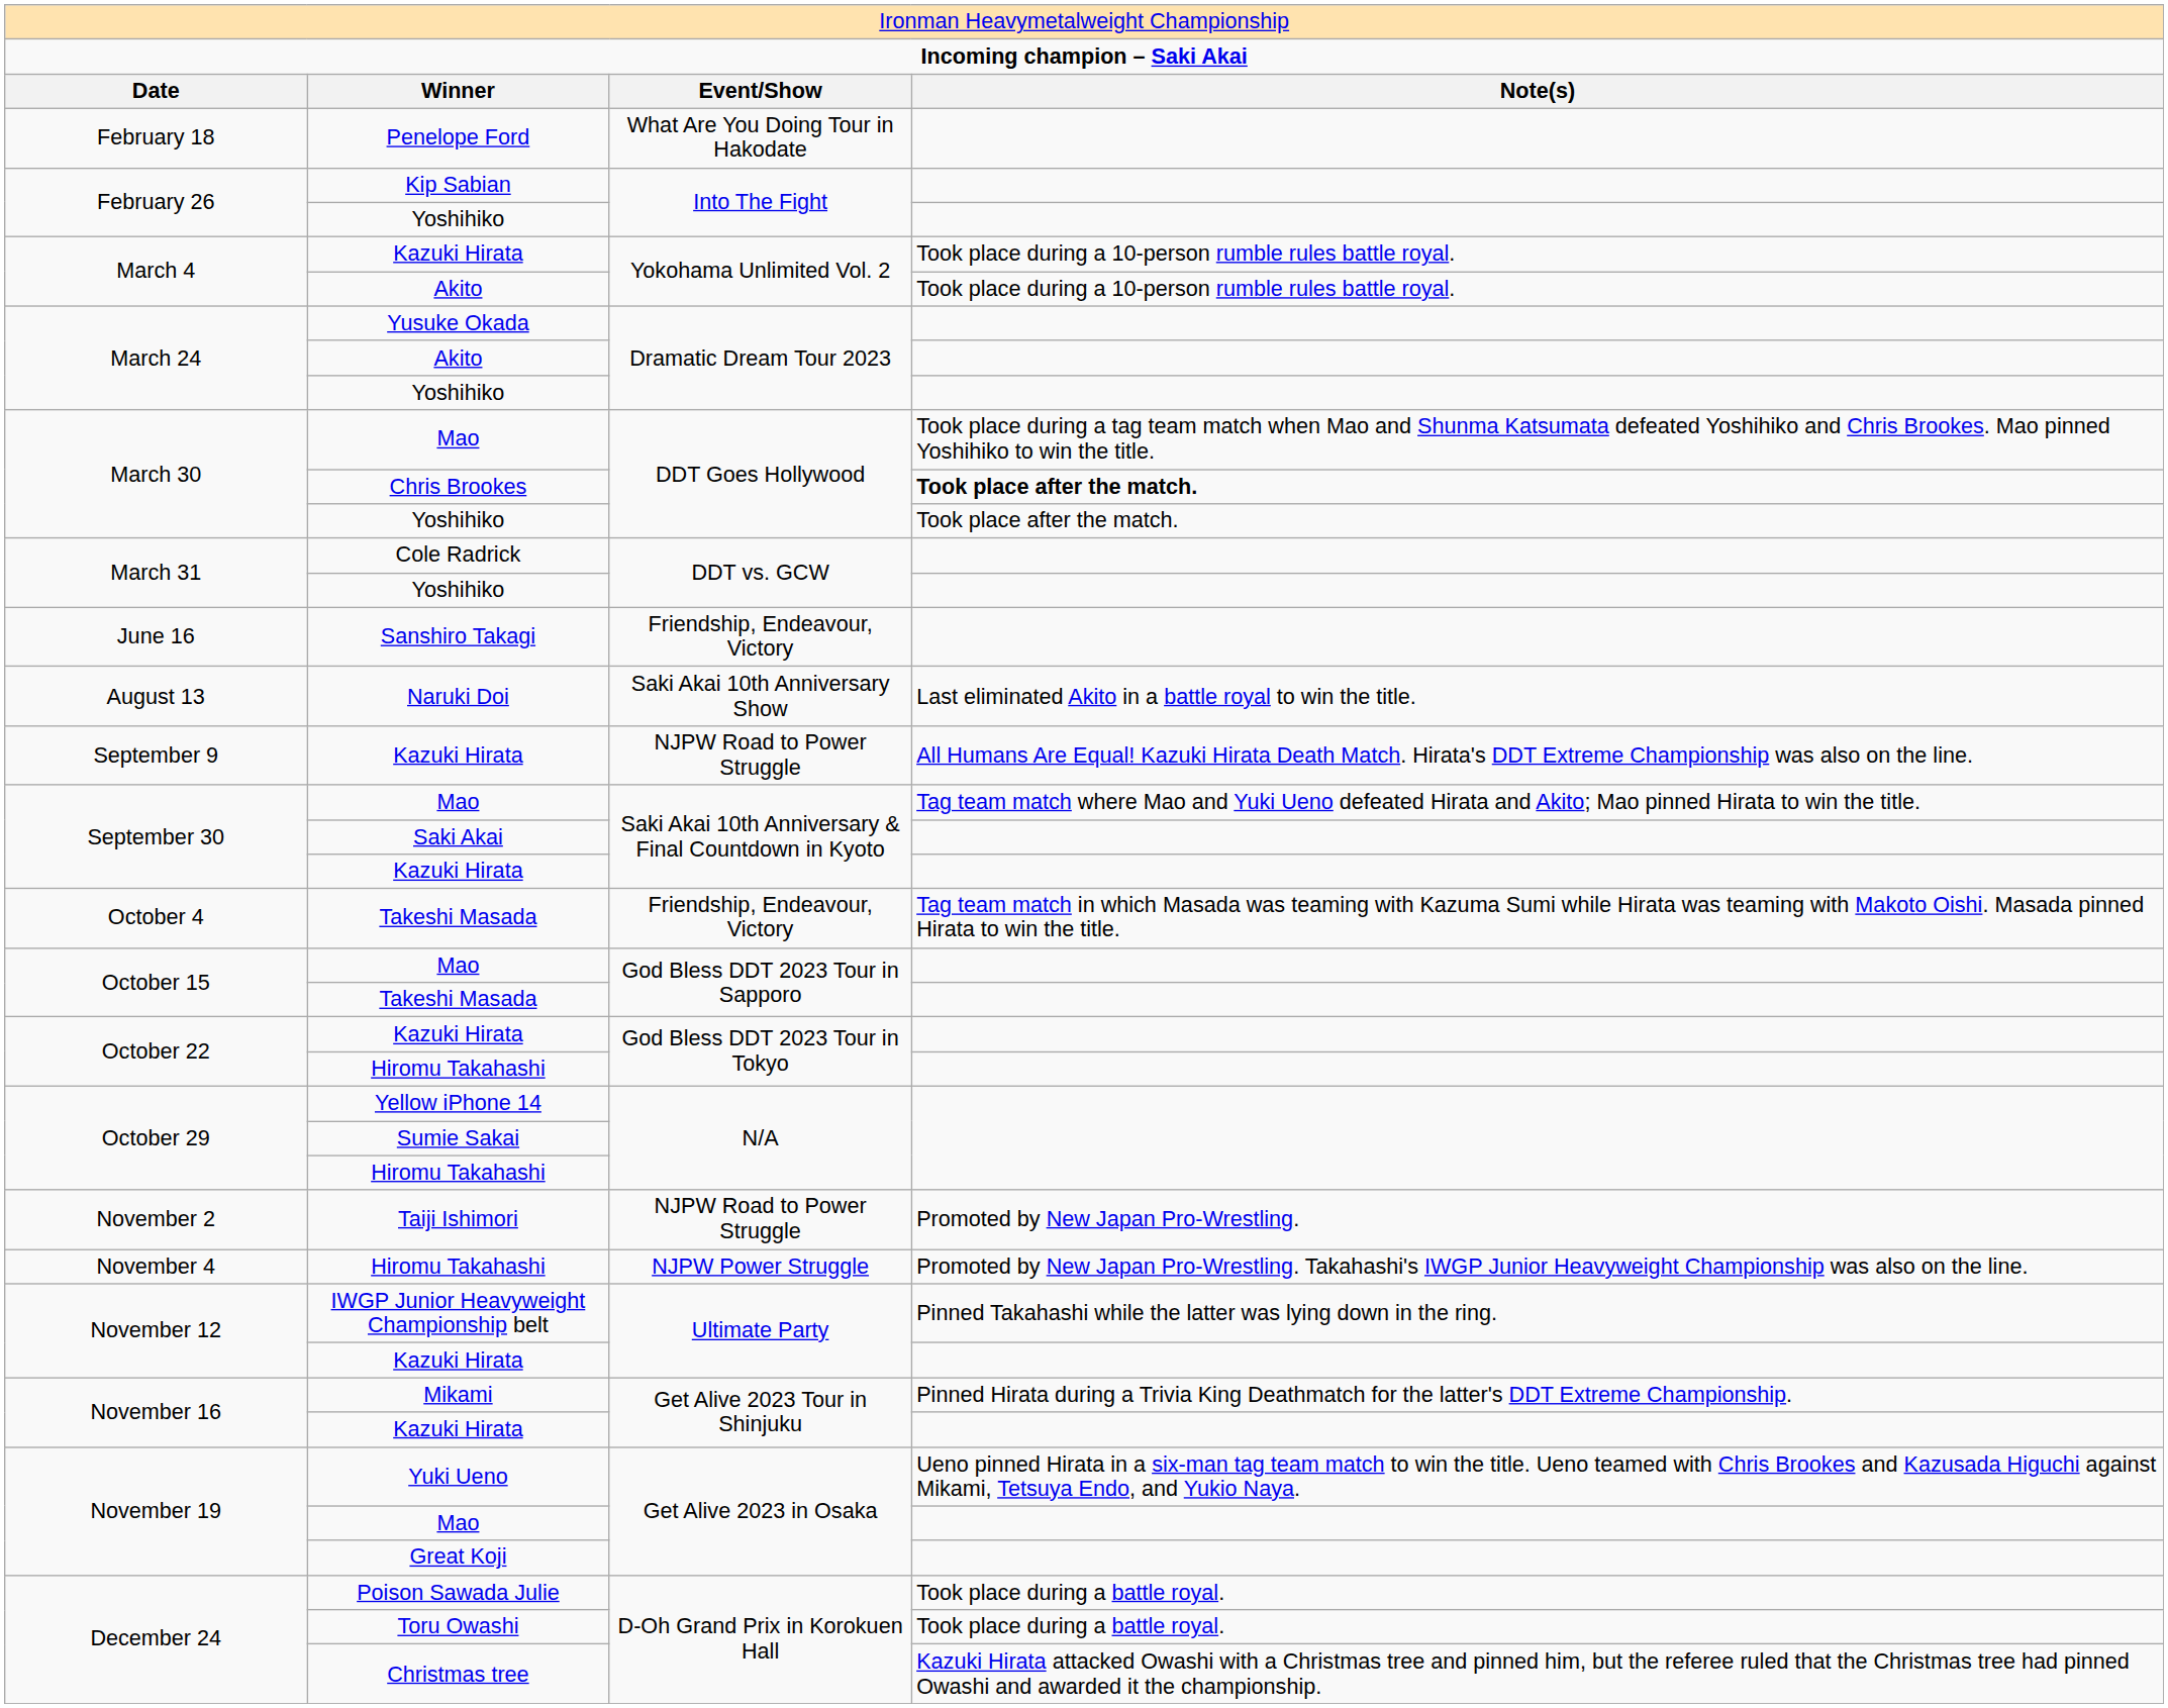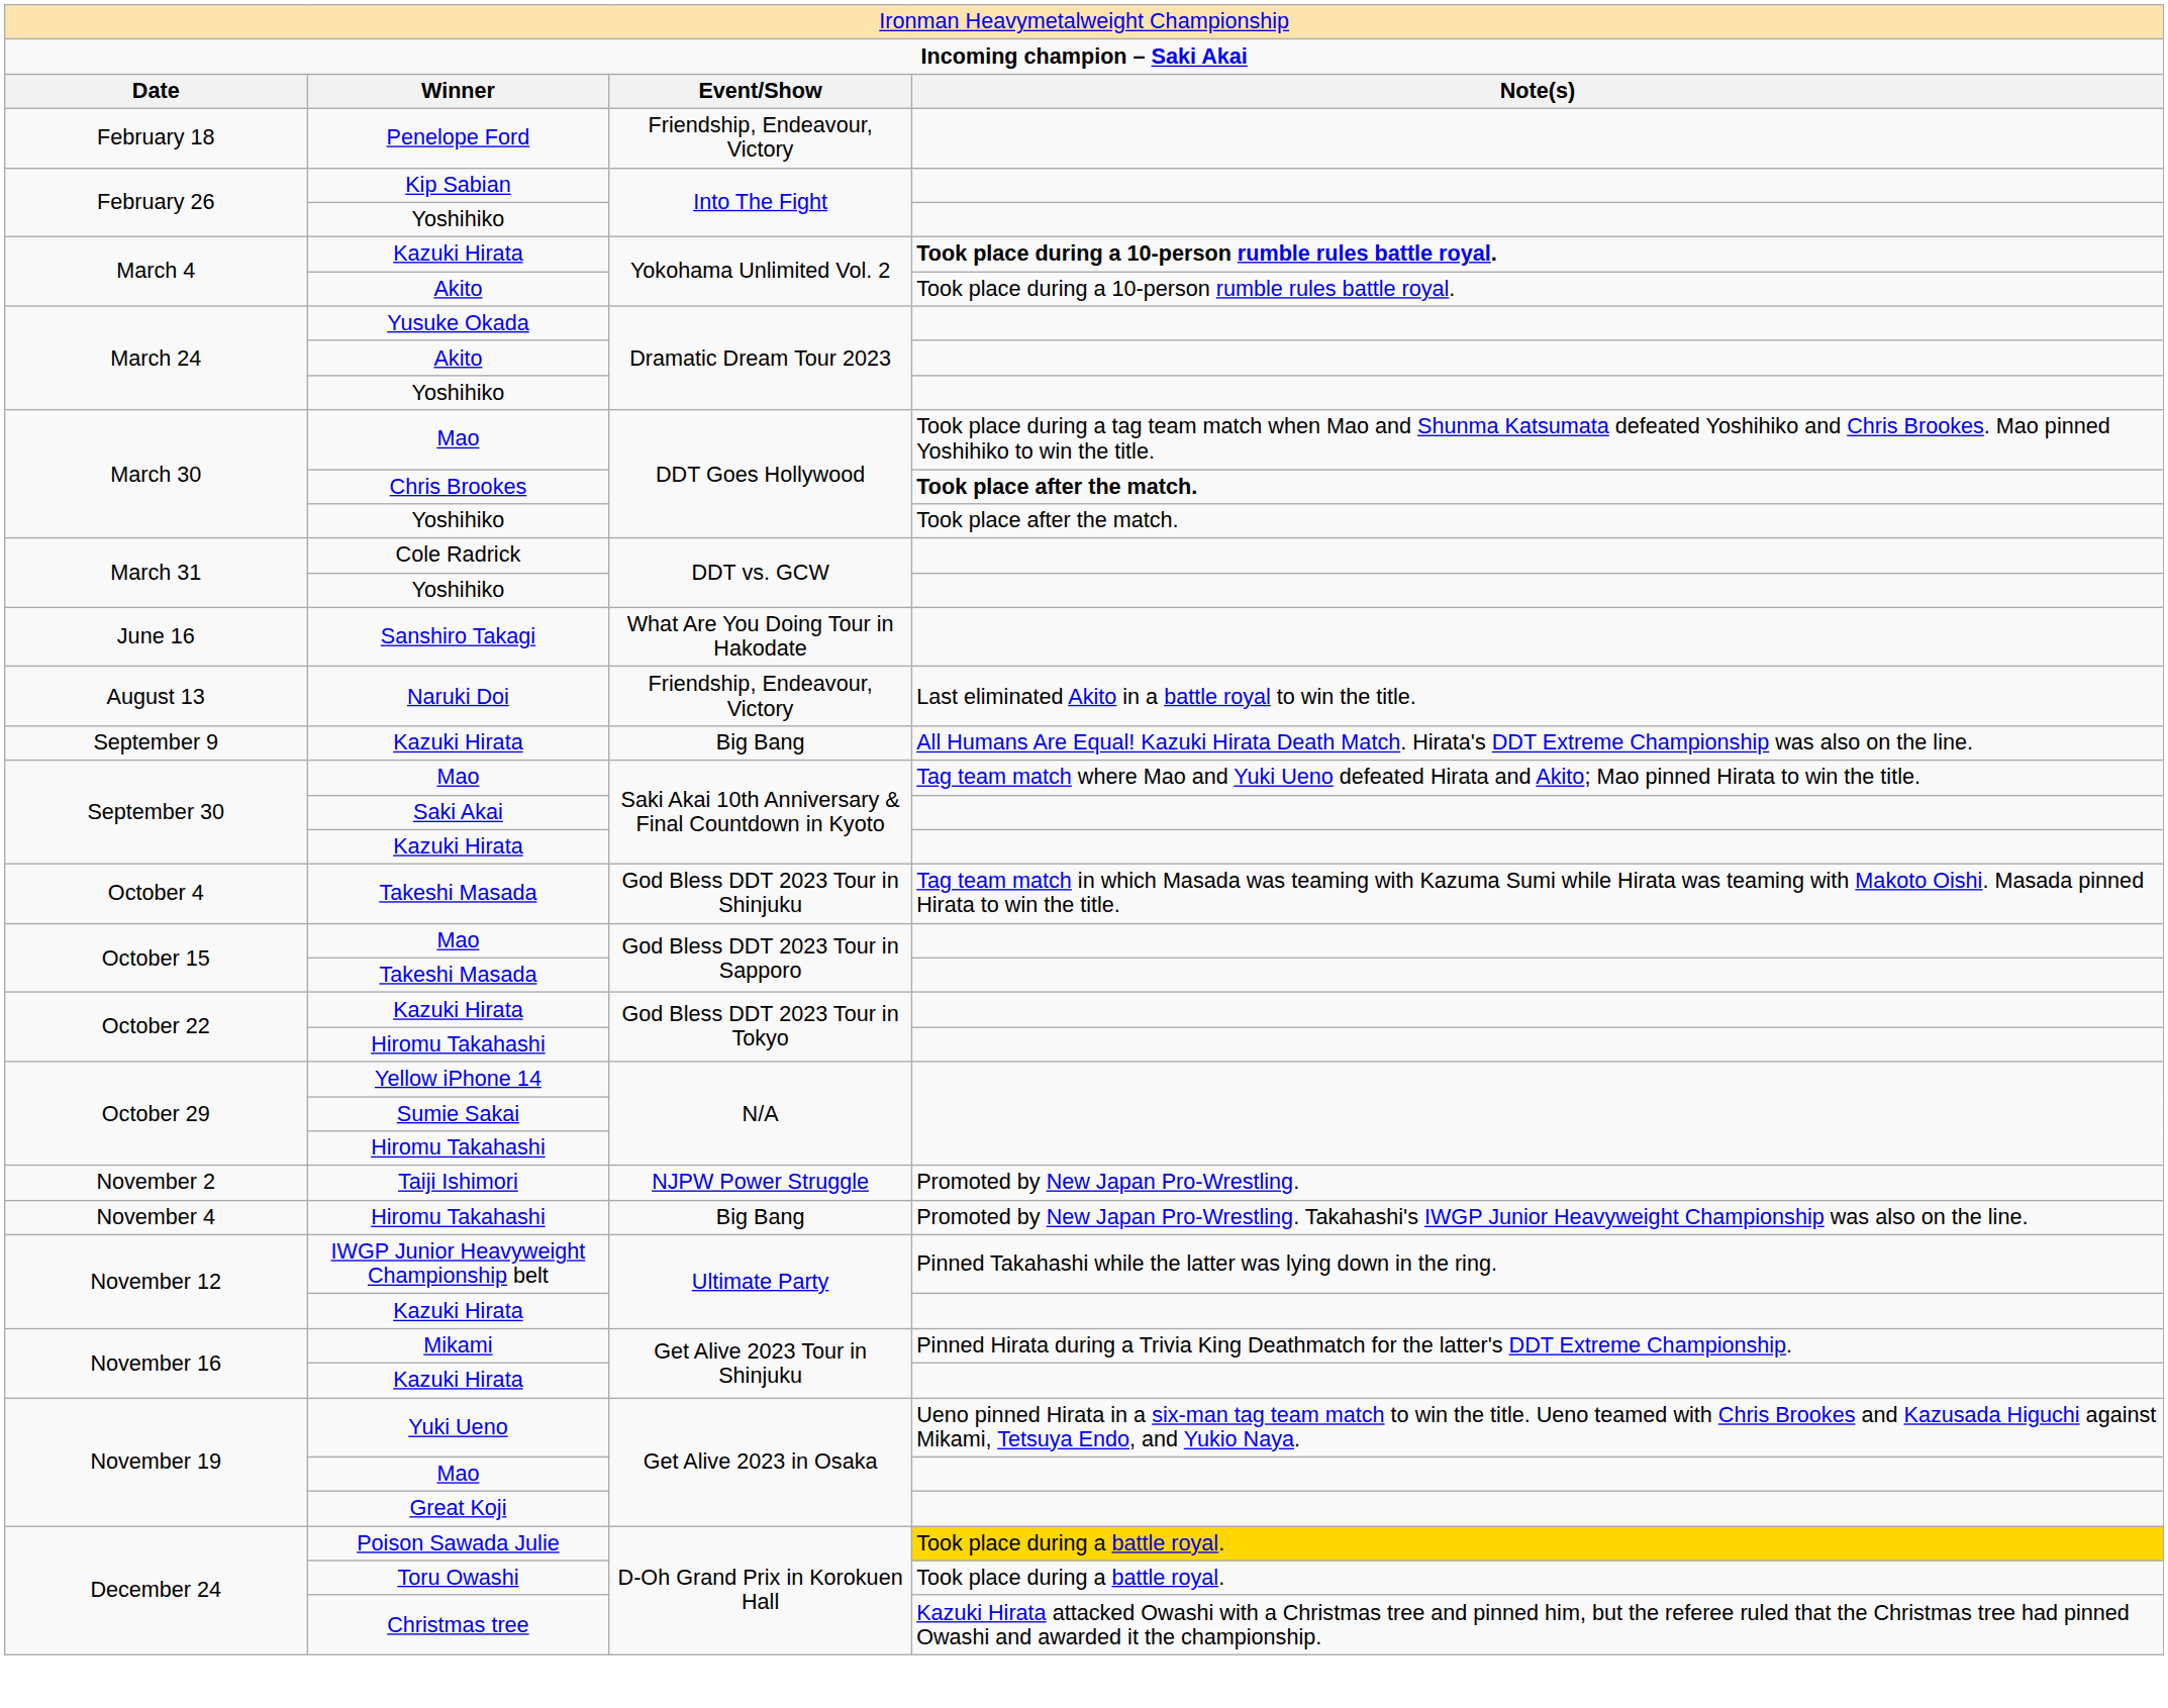Penelope Ford | column 3: What Are You Doing Tour in Hakodate -> Friendship, Endeavour, Victory
March 4 / Kazuki Hirata | column 4: normal -> bold
Sanshiro Takagi | column 3: Friendship, Endeavour, Victory -> What Are You Doing Tour in Hakodate
Naruki Doi | column 3: Saki Akai 10th Anniversary Show -> Friendship, Endeavour, Victory
September 9 / Kazuki Hirata | column 3: NJPW Road to Power Struggle -> Big Bang
October 4 / Takeshi Masada | column 3: Friendship, Endeavour, Victory -> God Bless DDT 2023 Tour in Shinjuku
Taiji Ishimori | column 3: NJPW Road to Power Struggle -> NJPW Power Struggle
November 4 / Hiromu Takahashi | column 3: NJPW Power Struggle -> Big Bang
Poison Sawada Julie | column 4: no background -> gold background
